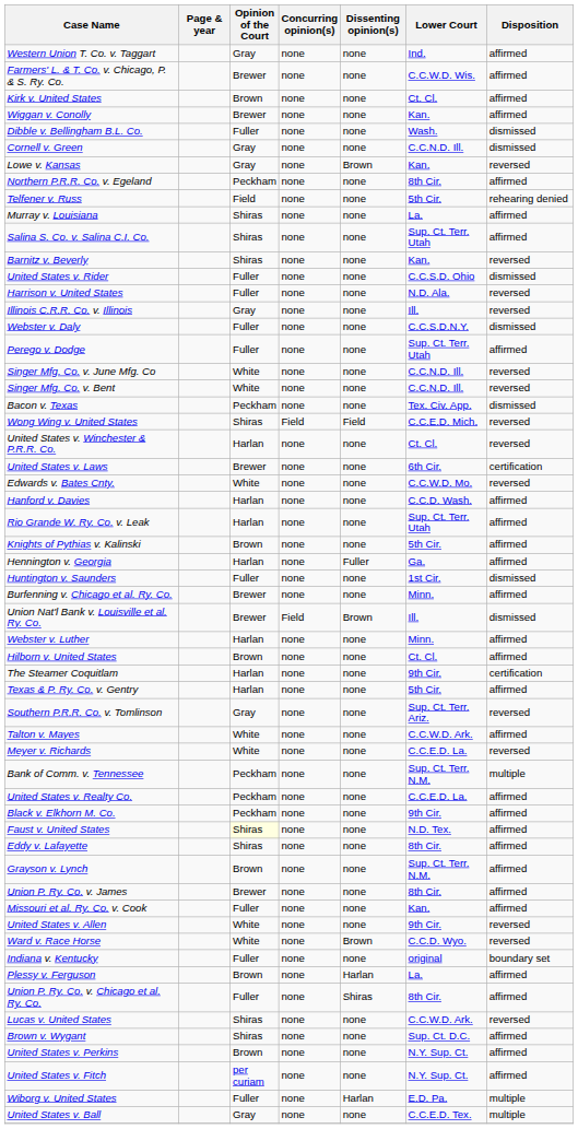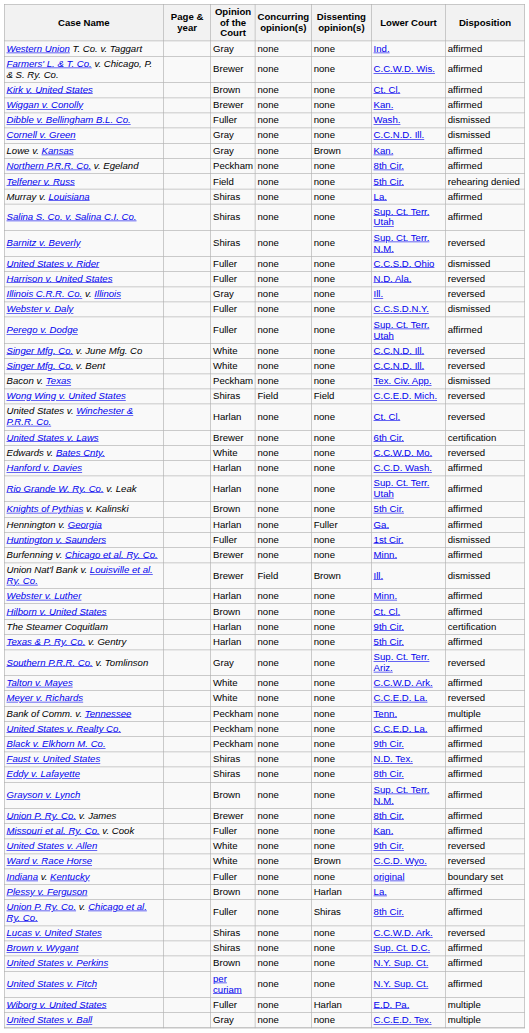Lowe v. Kansas | Disposition: reversed -> affirmed
Barnitz v. Beverly | Lower Court: Kan. -> Sup. Ct. Terr. N.M.
Bank of Comm. v. Tennessee | Lower Court: Sup. Ct. Terr. N.M. -> Tenn.
Faust v. United States | Opinion of the Court: lightyellow background -> no background
